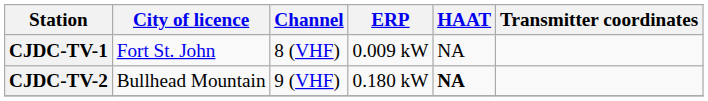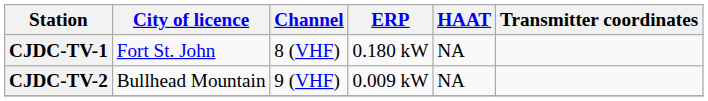CJDC-TV-1 | ERP: 0.009 kW -> 0.180 kW
CJDC-TV-2 | ERP: 0.180 kW -> 0.009 kW
CJDC-TV-2 | HAAT: bold -> normal
